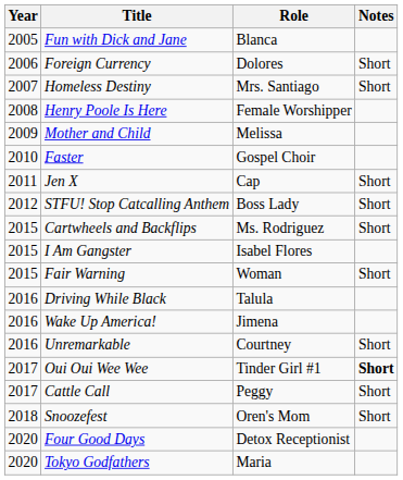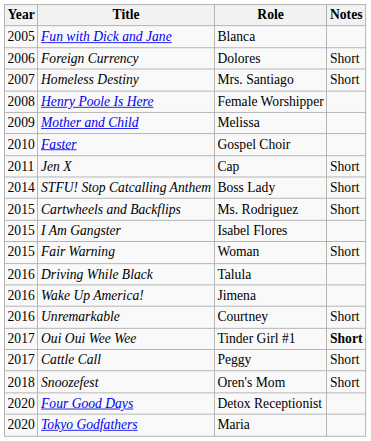STFU! Stop Catcalling Anthem | Year: 2012 -> 2014
